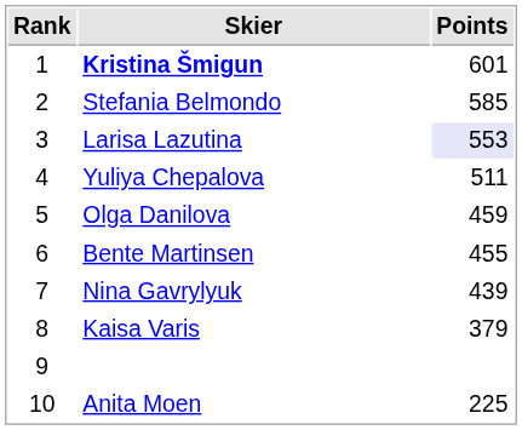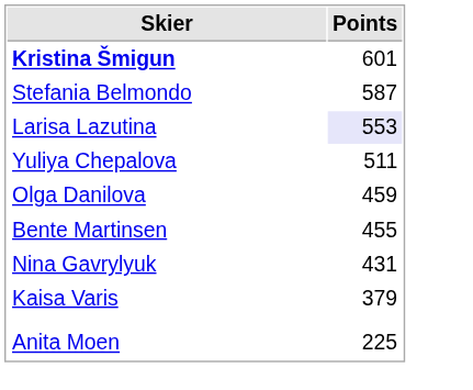- column: Rank | 1 | 2 | 3 | 4 | 5 | 6 | 7 | 8 | 9 | 10
Stefania Belmondo | Points: 585 -> 587
Nina Gavrylyuk | Points: 439 -> 431
